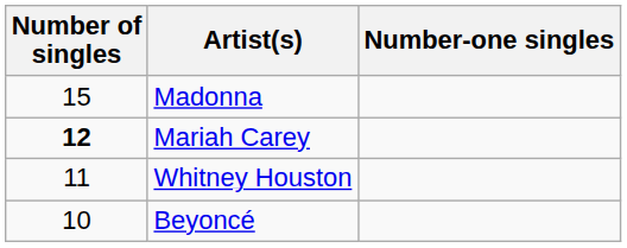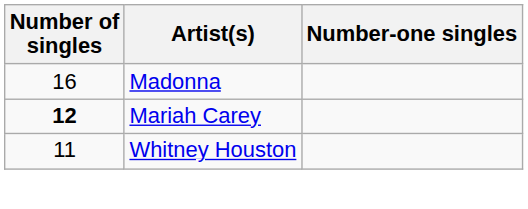Madonna | Number of singles: 15 -> 16
- row: 10 | Beyoncé
